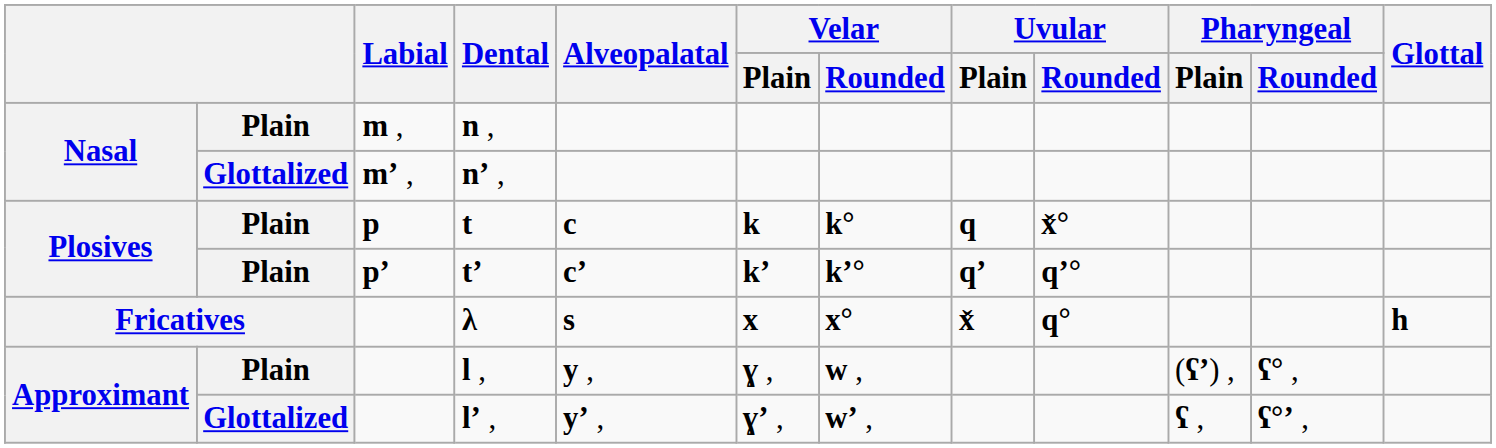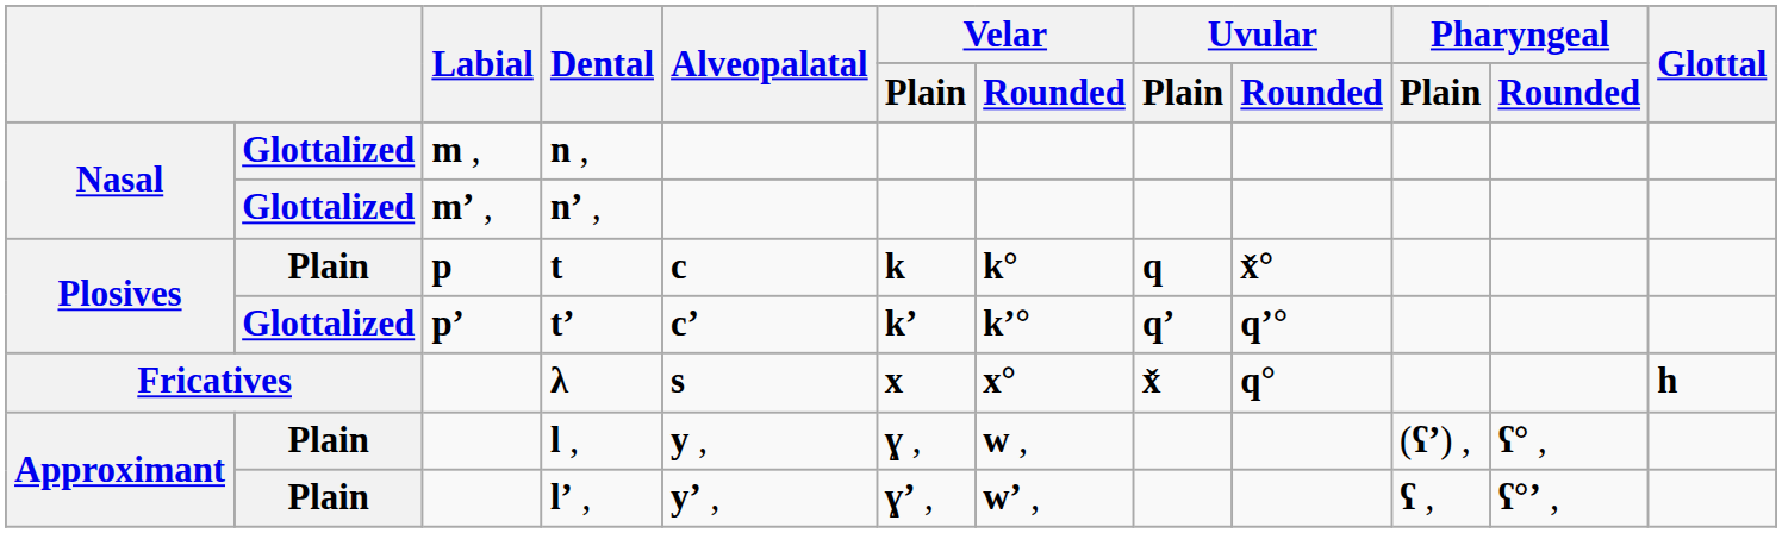n , | column 2: Plain -> Glottalized
t’ | column 2: Plain -> Glottalized
l’ , | column 2: Glottalized -> Plain
